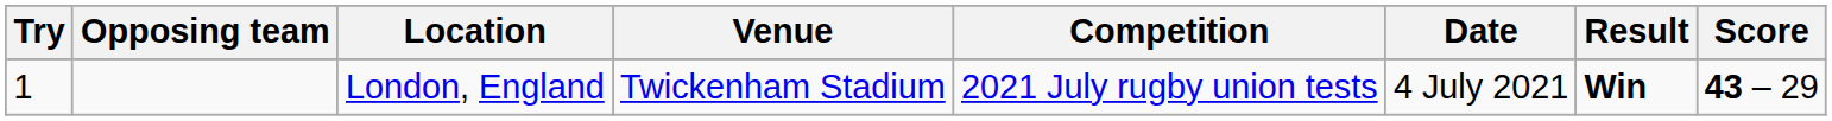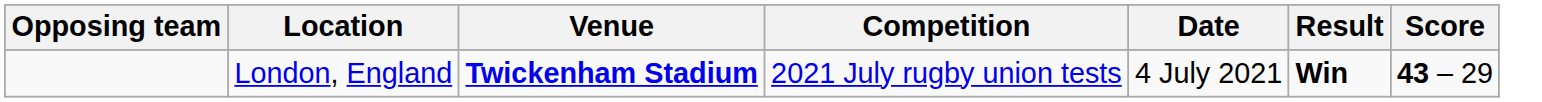- column: Try | 1
London, England | Venue: normal -> bold
